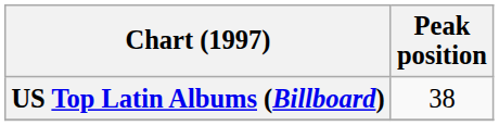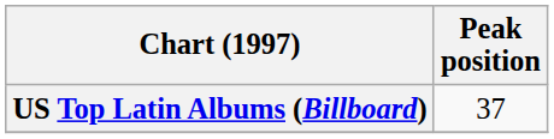US Top Latin Albums (Billboard) | Peak position: 38 -> 37
